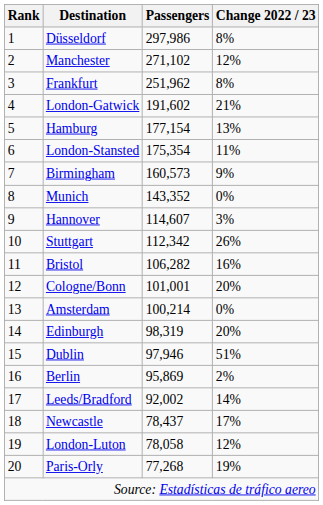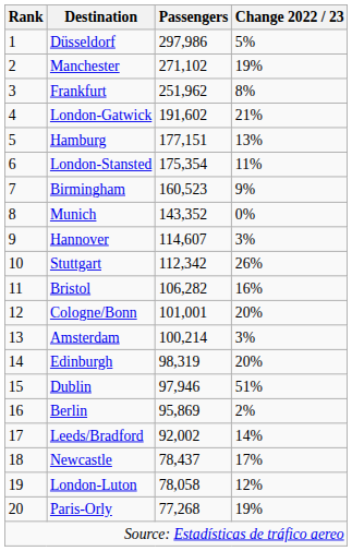Düsseldorf | Change 2022 / 23: 8% -> 5%
Manchester | Change 2022 / 23: 12% -> 19%
Hamburg | Passengers: 177,154 -> 177,151
Birmingham | Passengers: 160,573 -> 160,523
Amsterdam | Change 2022 / 23: 0% -> 3%
